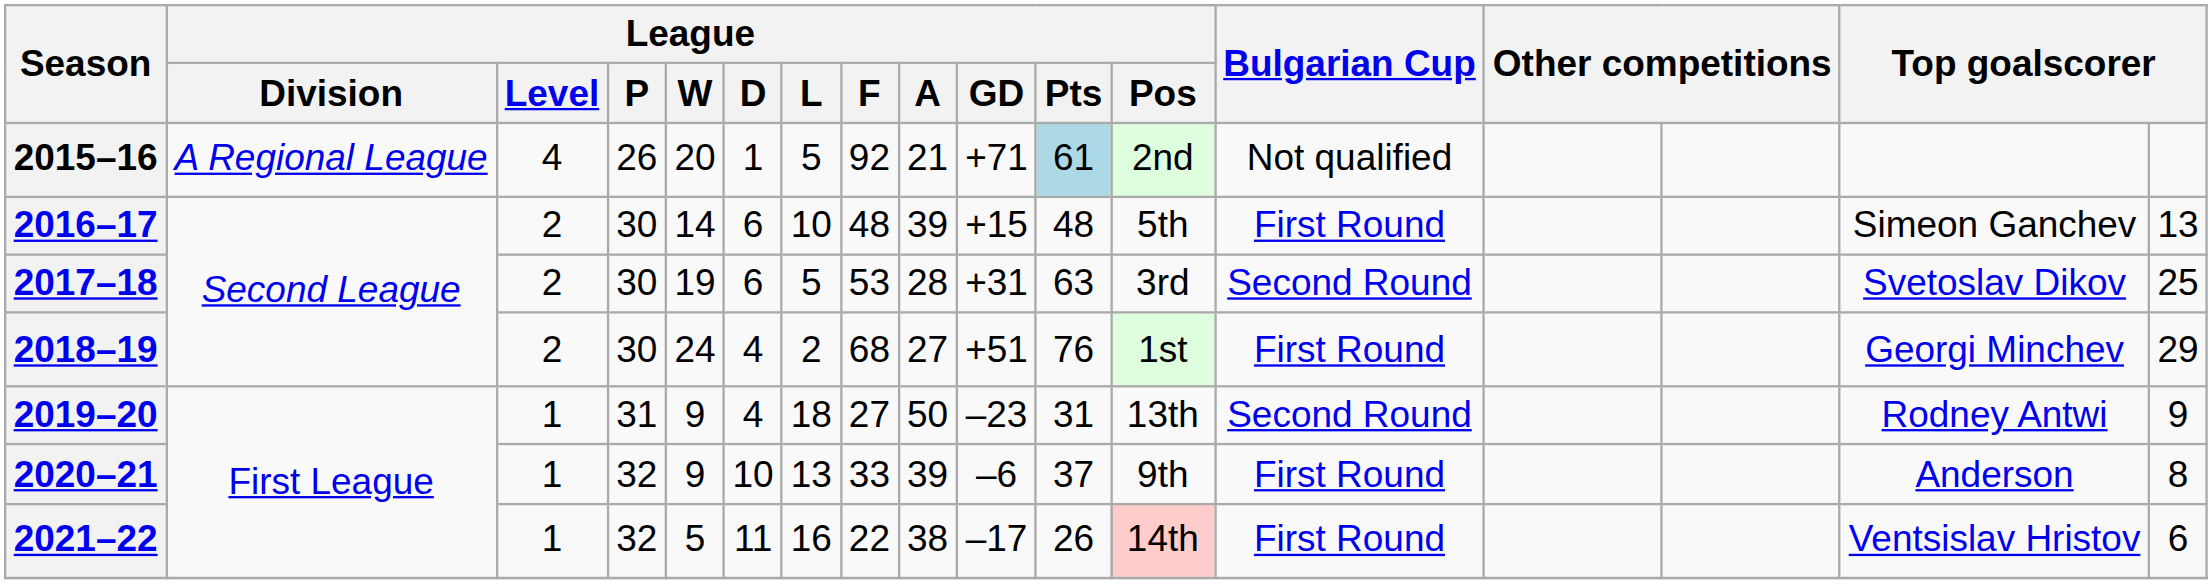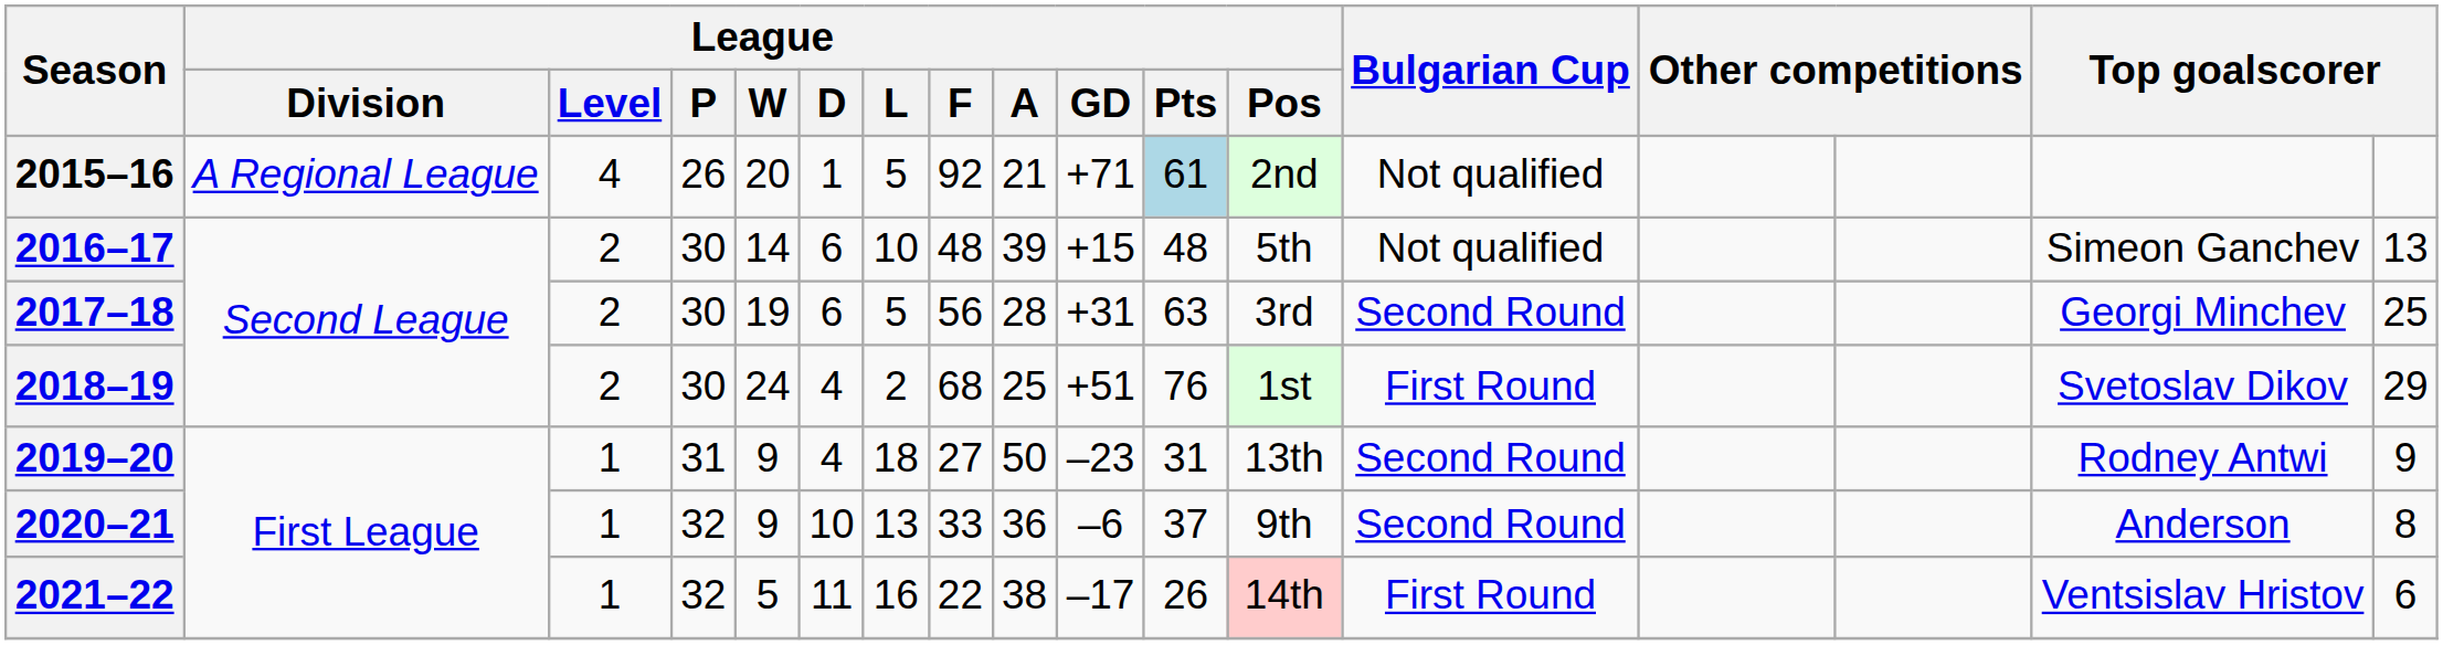2016–17 | Bulgarian Cup: First Round -> Not qualified
2017–18 | League / F: 53 -> 56
2017–18 | column 16: Svetoslav Dikov -> Georgi Minchev
2018–19 | League / A: 27 -> 25
2018–19 | column 16: Georgi Minchev -> Svetoslav Dikov
2020–21 | League / A: 39 -> 36
2020–21 | Bulgarian Cup: First Round -> Second Round
